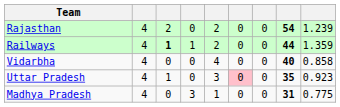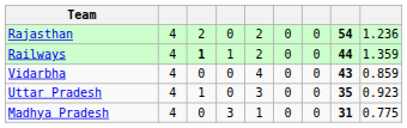Rajasthan | column 9: 1.239 -> 1.236
Vidarbha | column 8: 40 -> 43
Vidarbha | column 9: 0.858 -> 0.859
Uttar Pradesh | column 6: pink background -> no background
